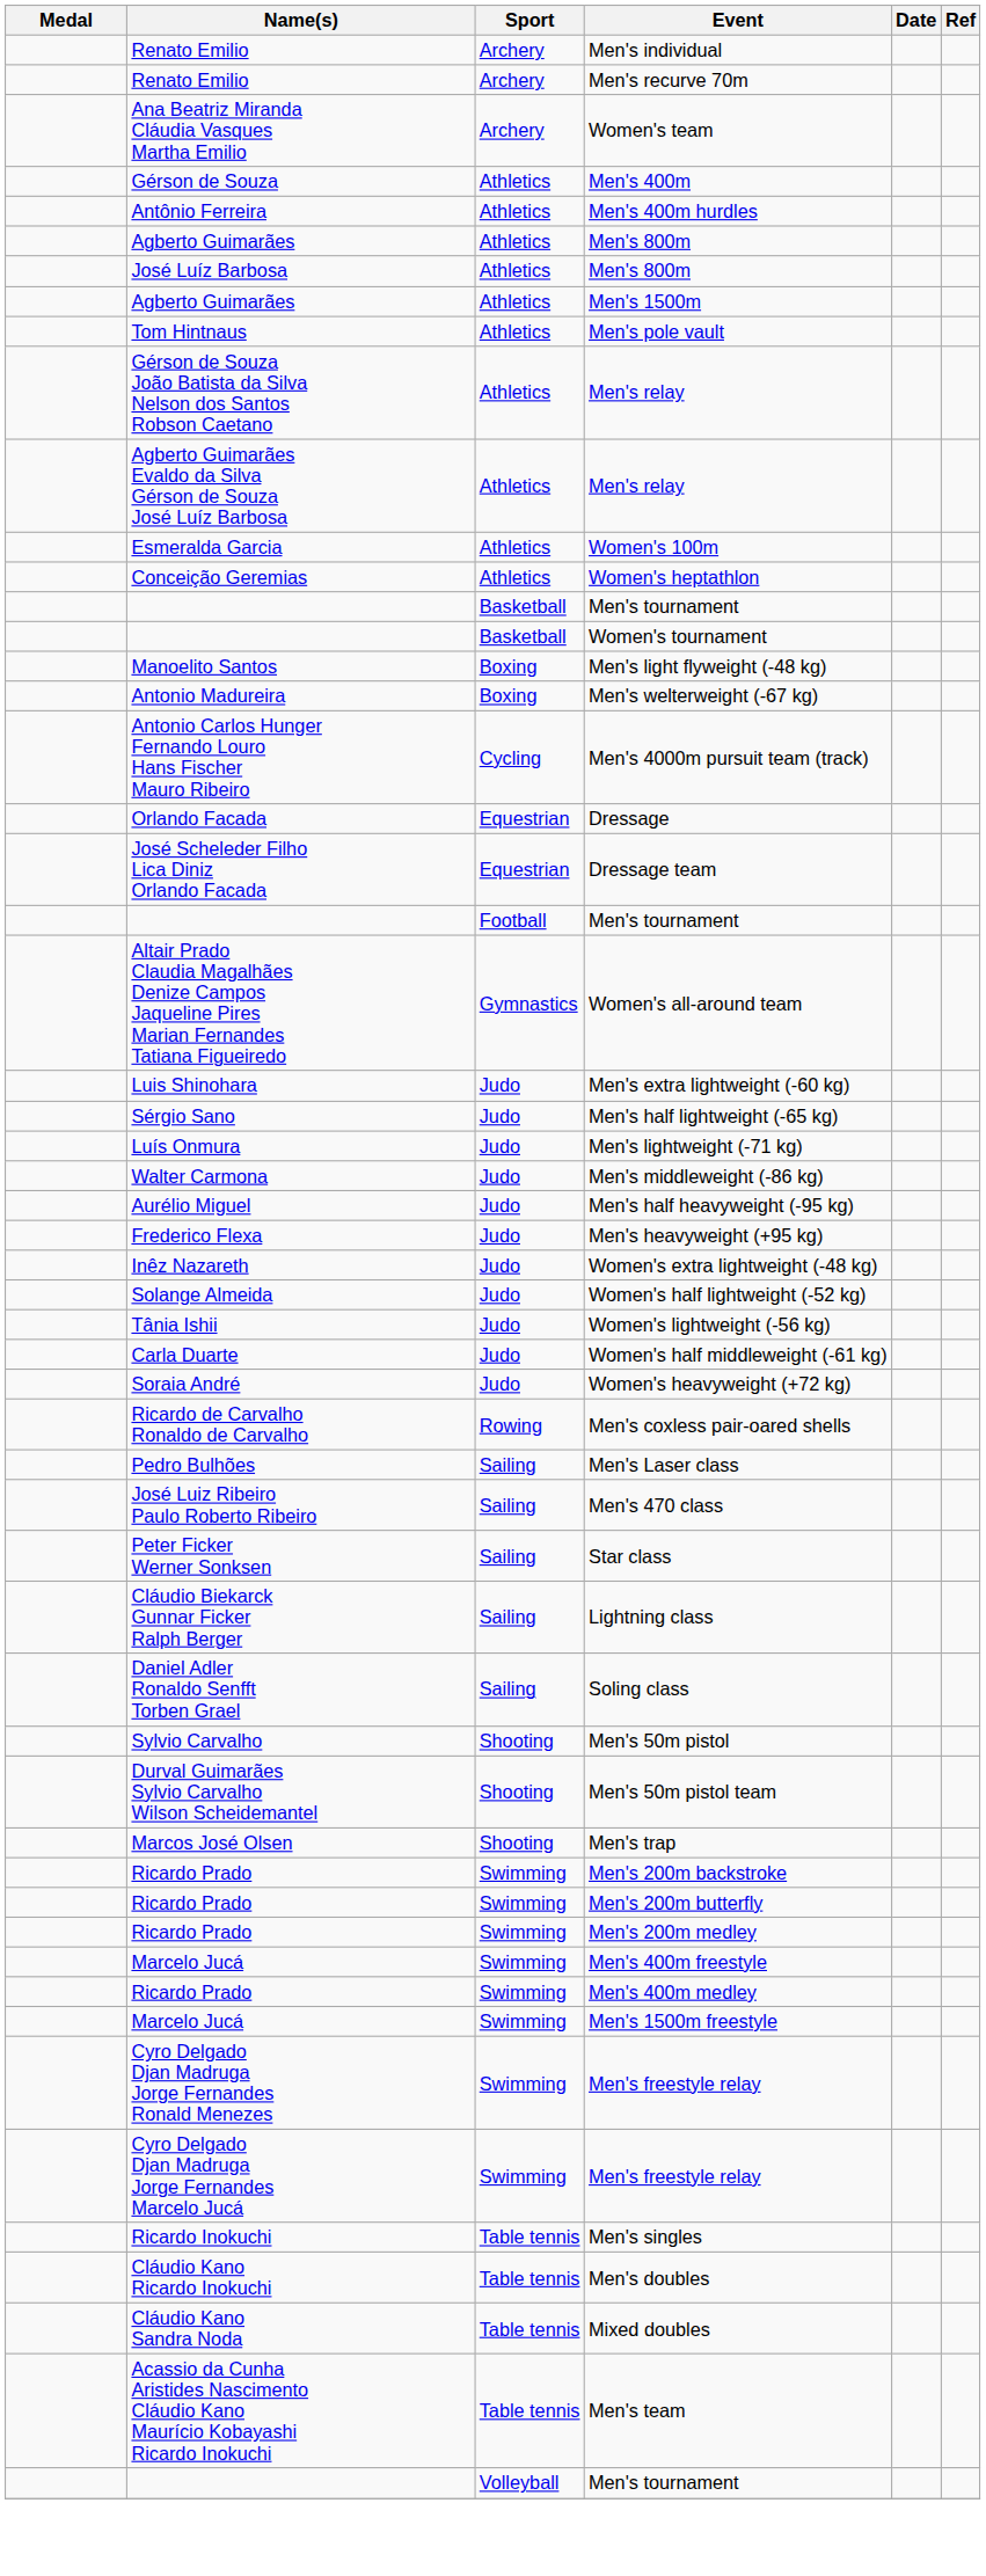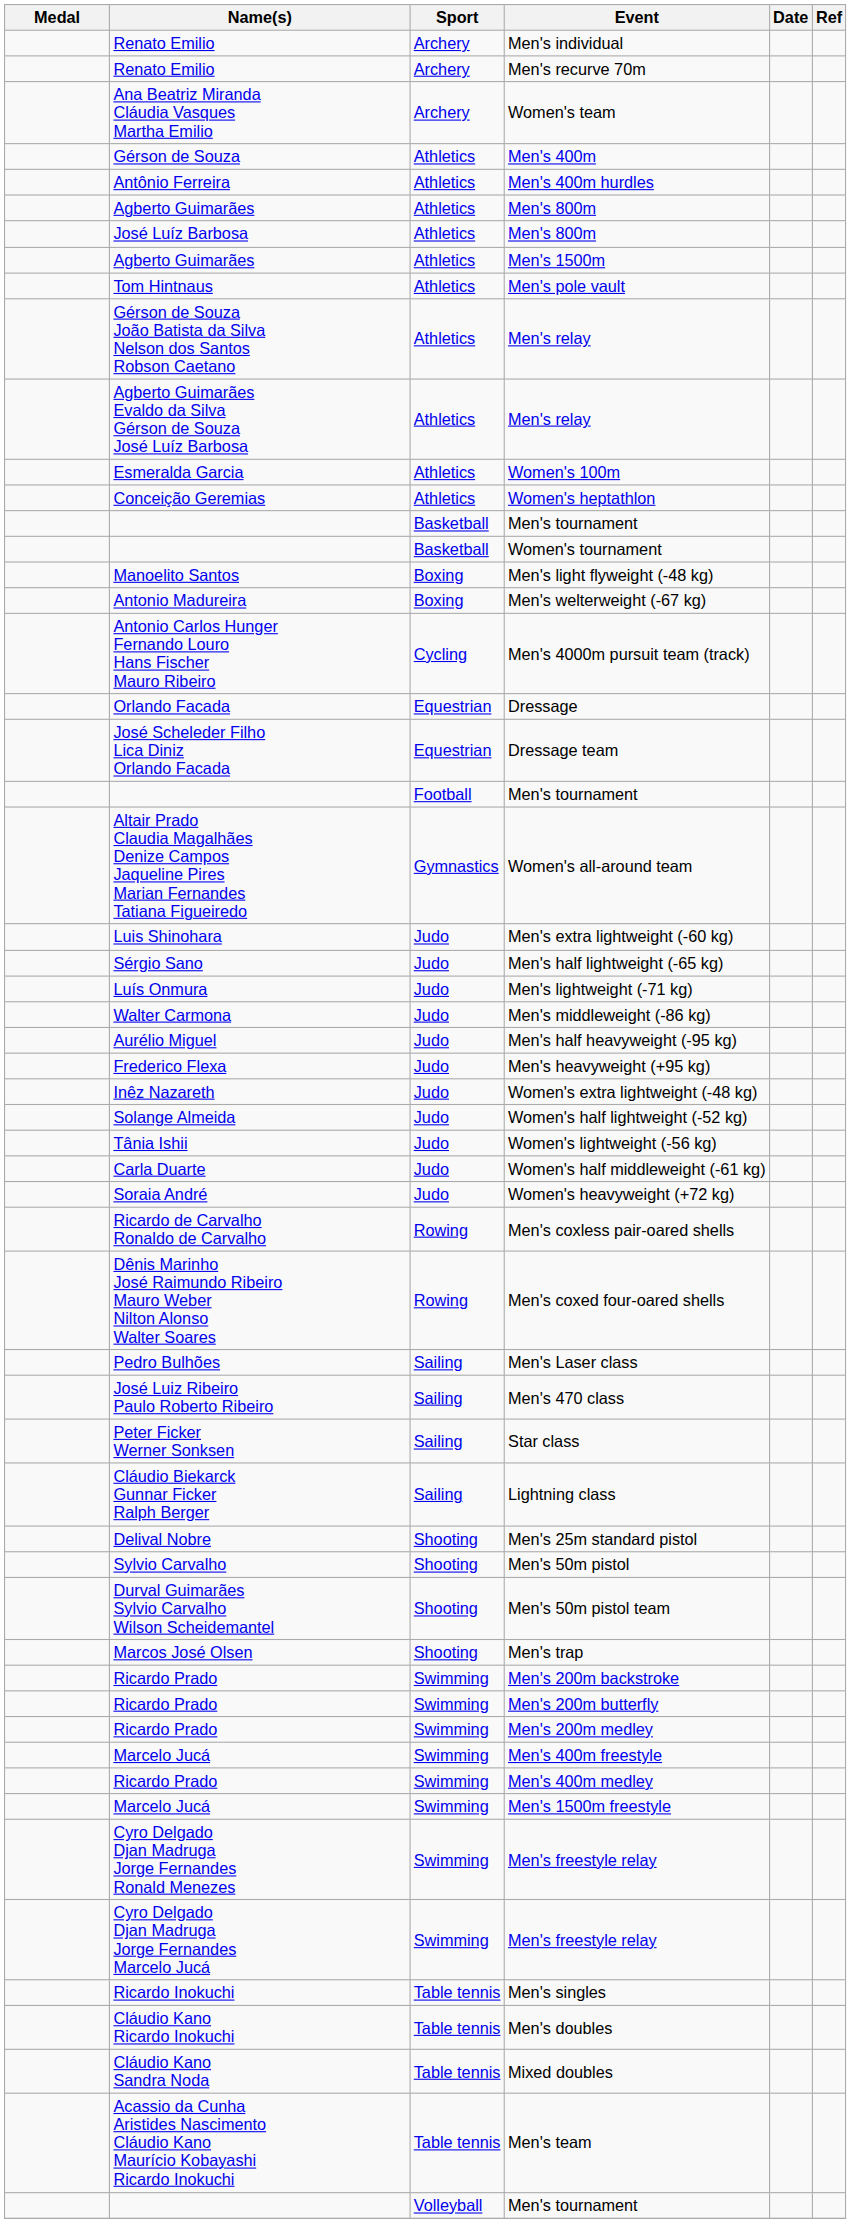+ row: Dênis Marinho José Raimundo Ribeiro Mauro Weber Nilton Alonso Walter Soares | Rowing | Men's coxed four-oared shells
- row: Daniel Adler Ronaldo Senfft Torben Grael | Sailing | Soling class
+ row: Delival Nobre | Shooting | Men's 25m standard pistol
